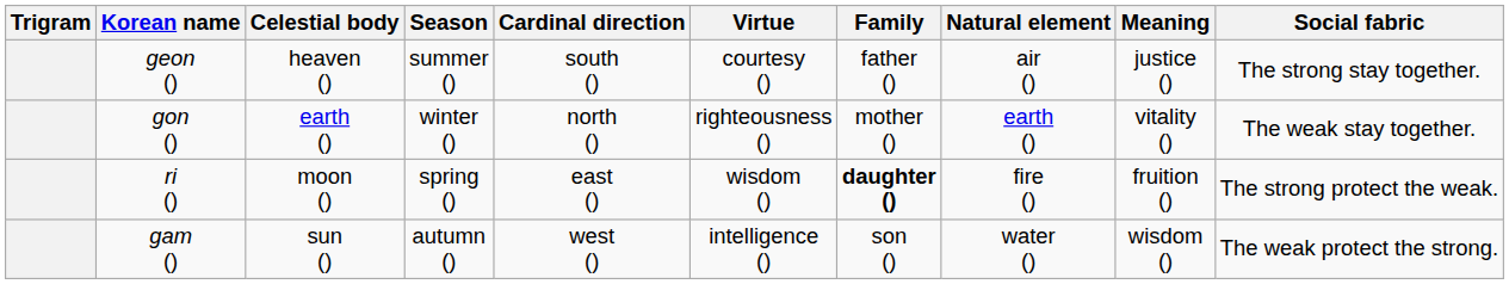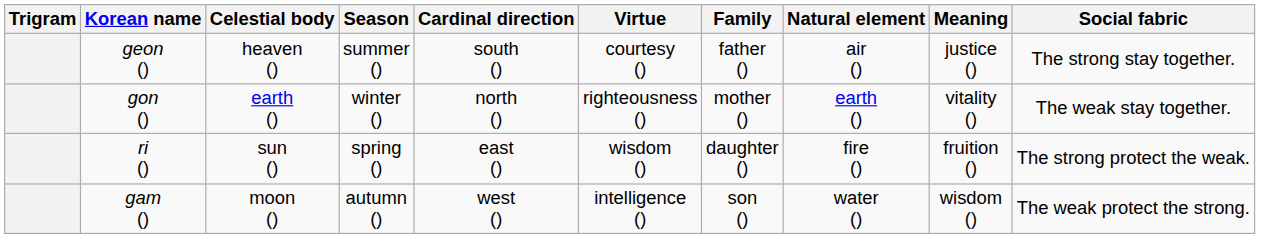ri () | Celestial body: moon () -> sun ()
ri () | Family: bold -> normal
gam () | Celestial body: sun () -> moon ()
